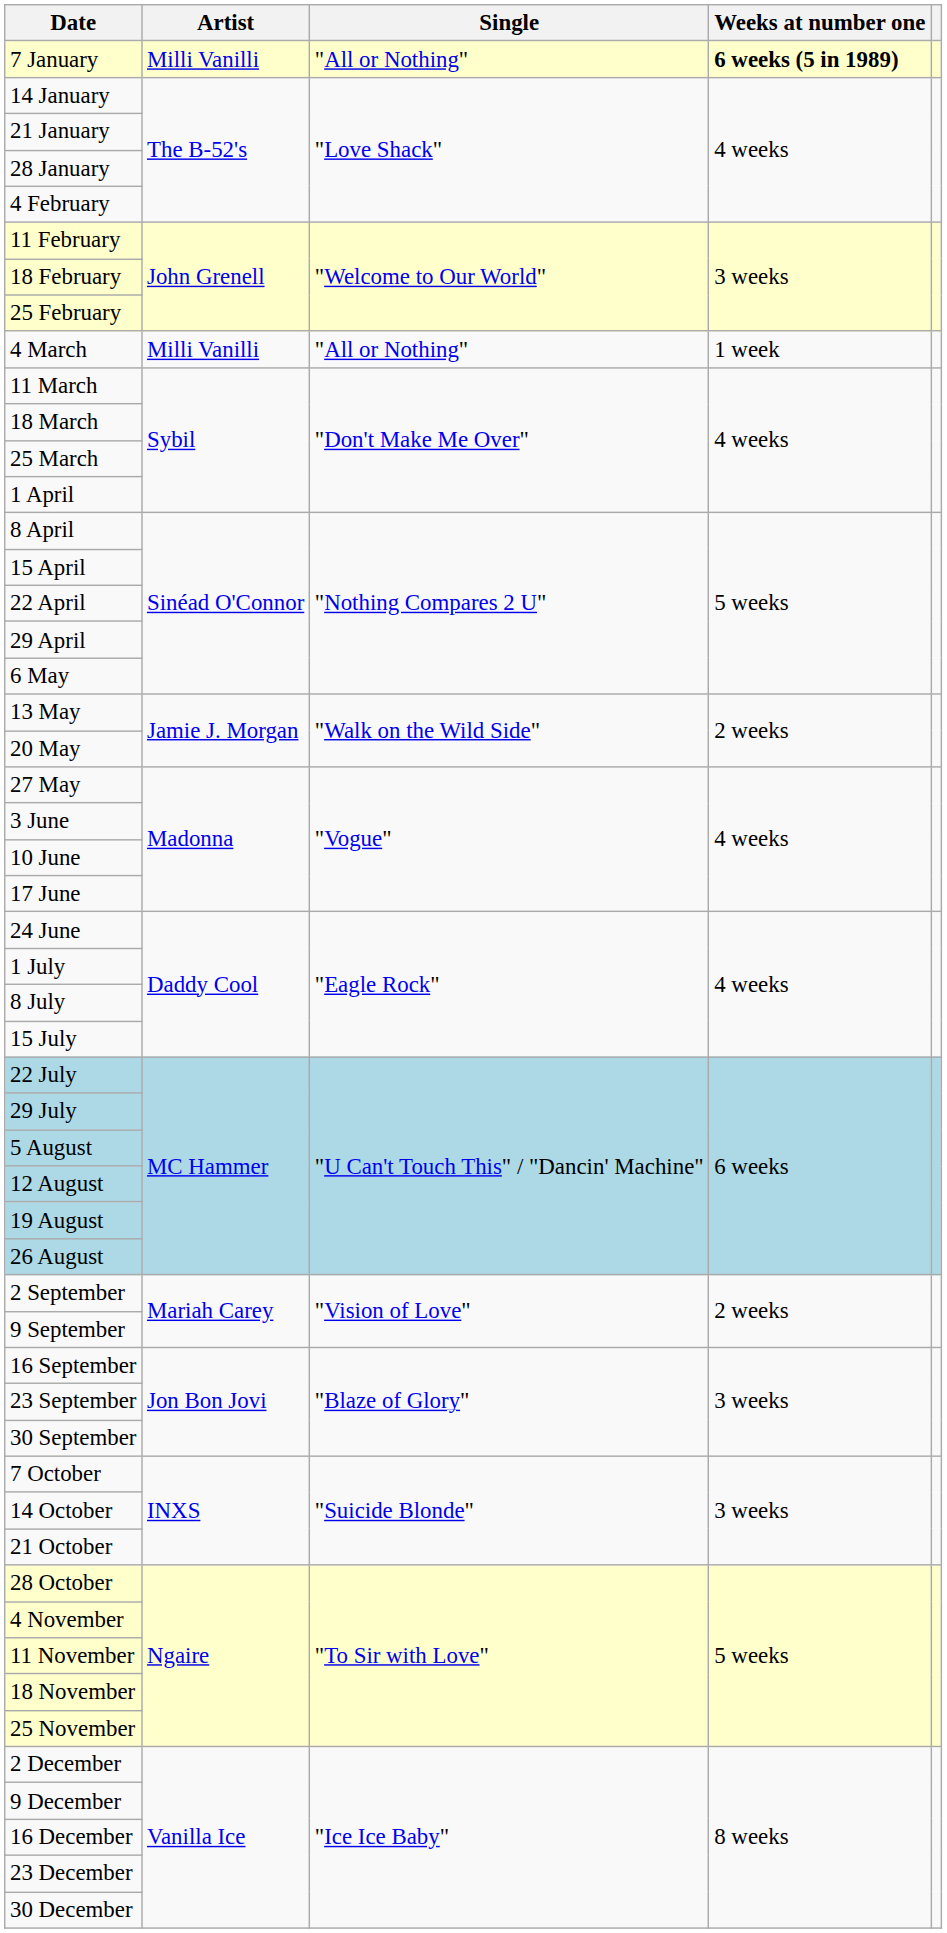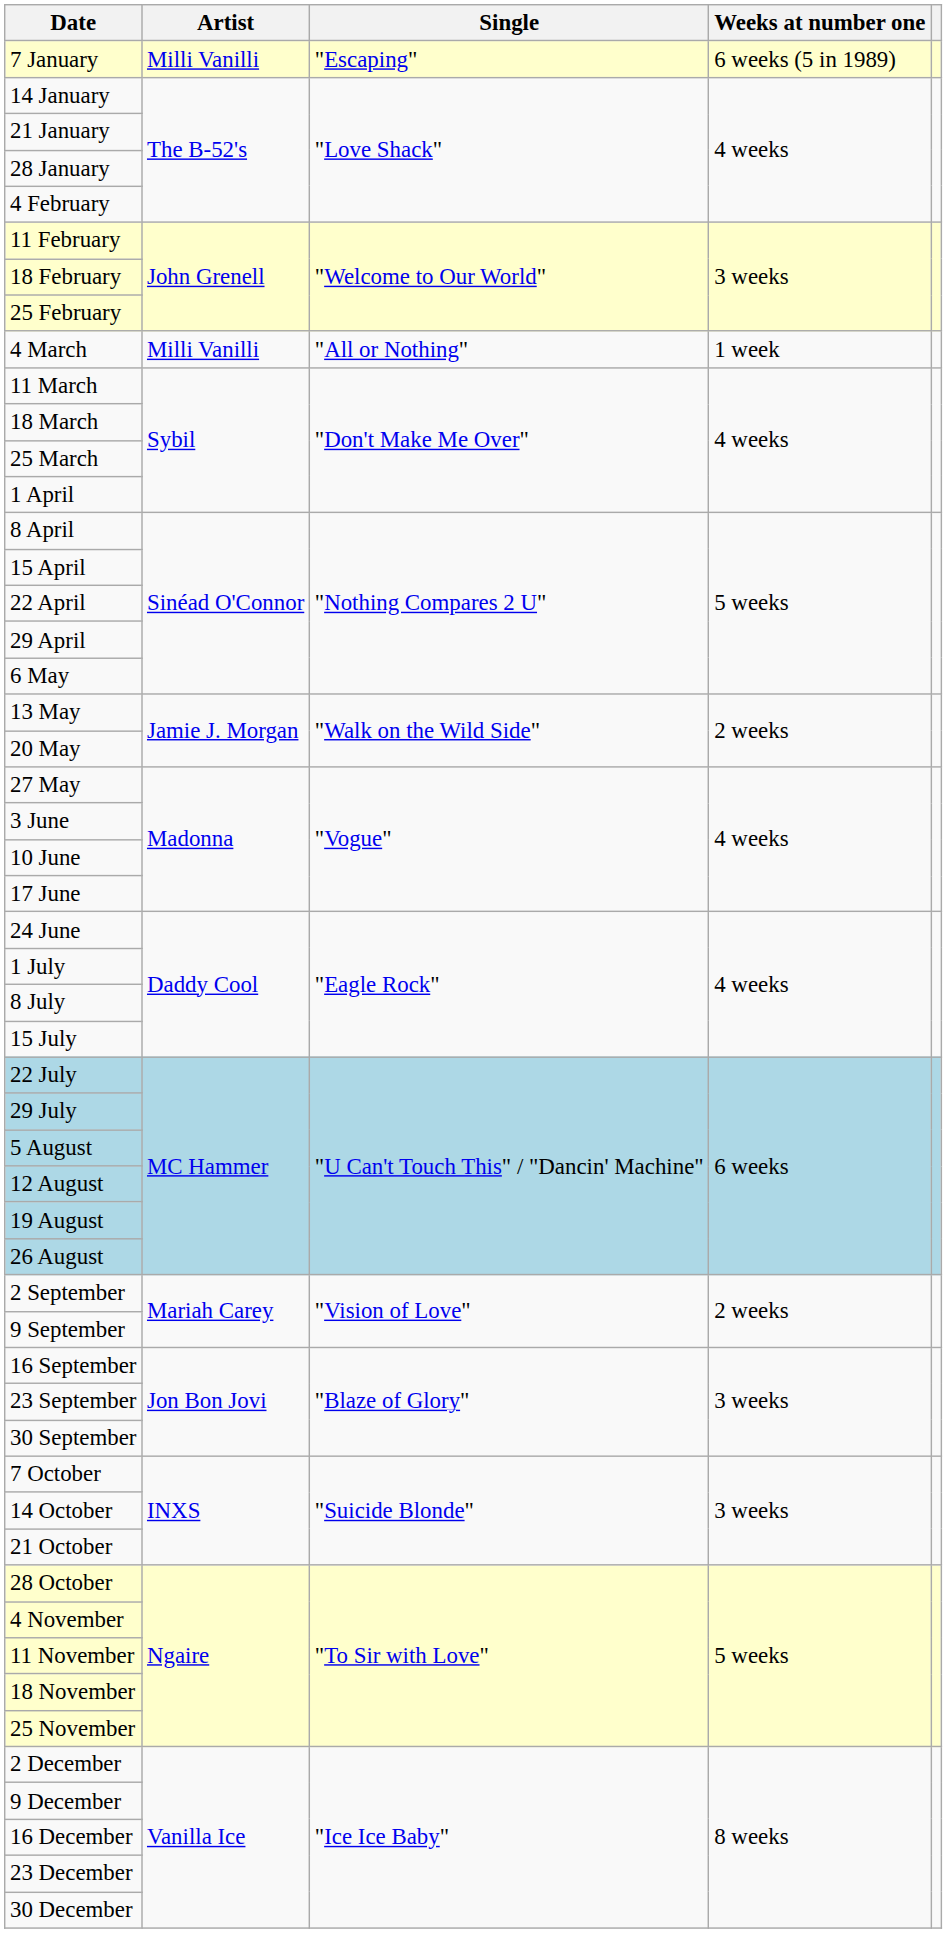7 January | Single: "All or Nothing" -> "Escaping"
7 January | Weeks at number one: bold -> normal
